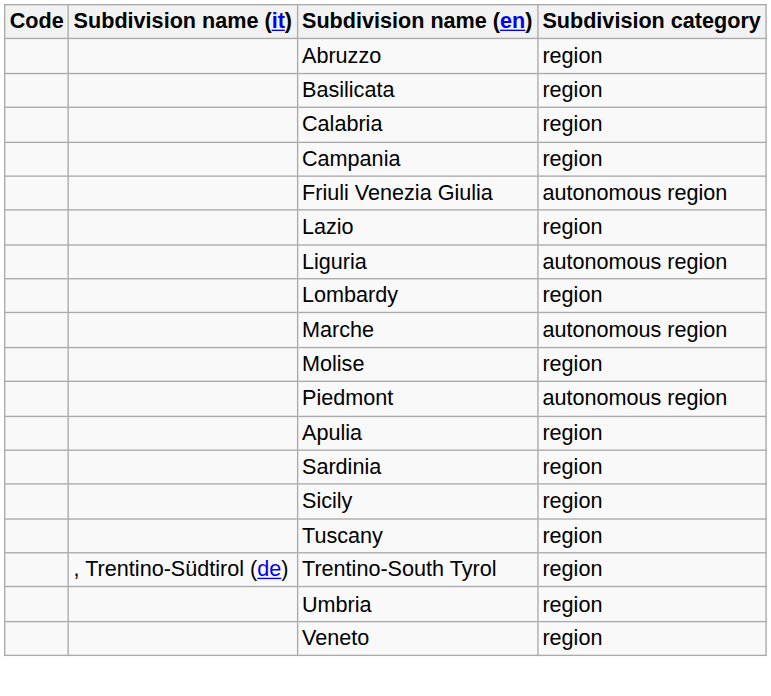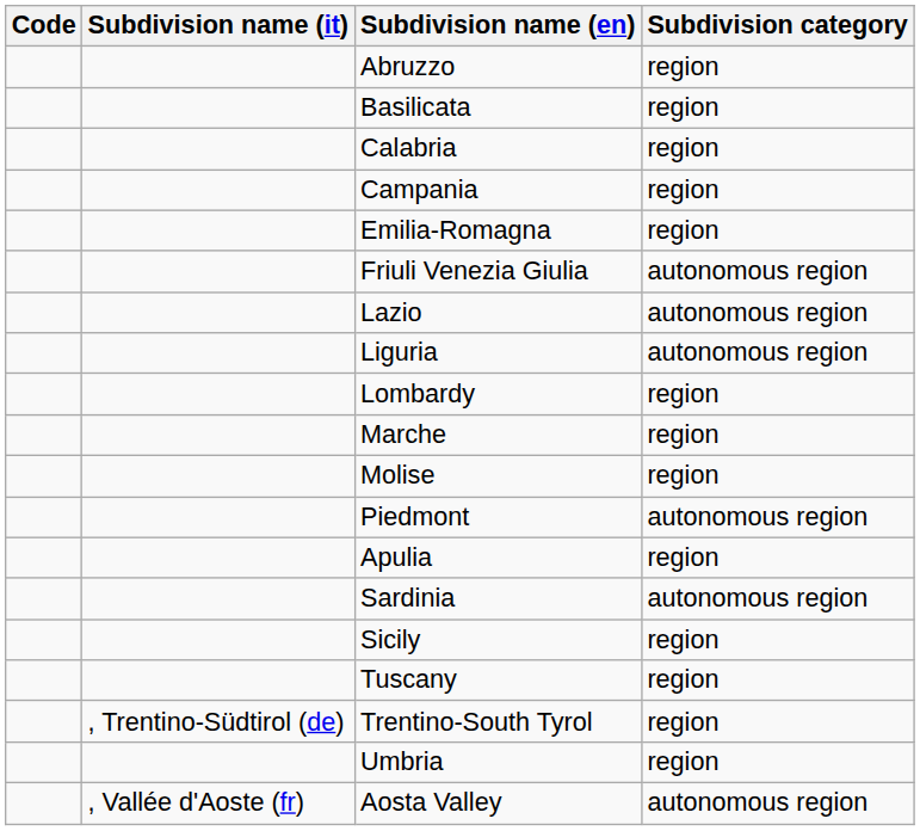+ row: Emilia-Romagna | region
Lazio | Subdivision category: region -> autonomous region
Marche | Subdivision category: autonomous region -> region
Sardinia | Subdivision category: region -> autonomous region
+ row: , Vallée d'Aoste (fr) | Aosta Valley | autonomous region
- row: Veneto | region
